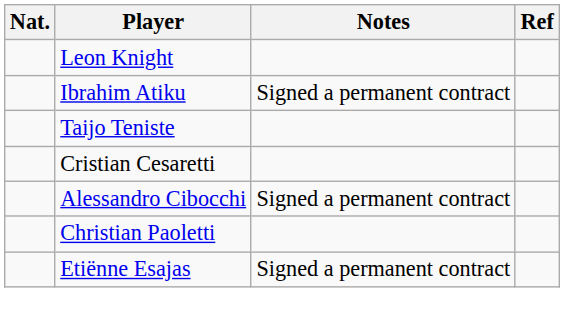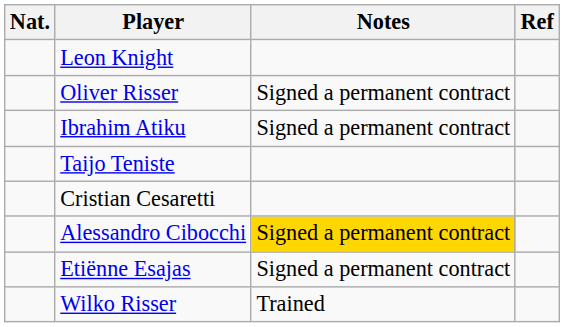+ row: Oliver Risser | Signed a permanent contract
Alessandro Cibocchi | Notes: no background -> gold background
- row: Christian Paoletti
+ row: Wilko Risser | Trained
